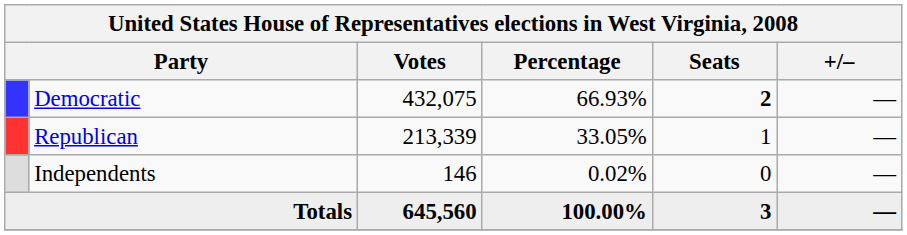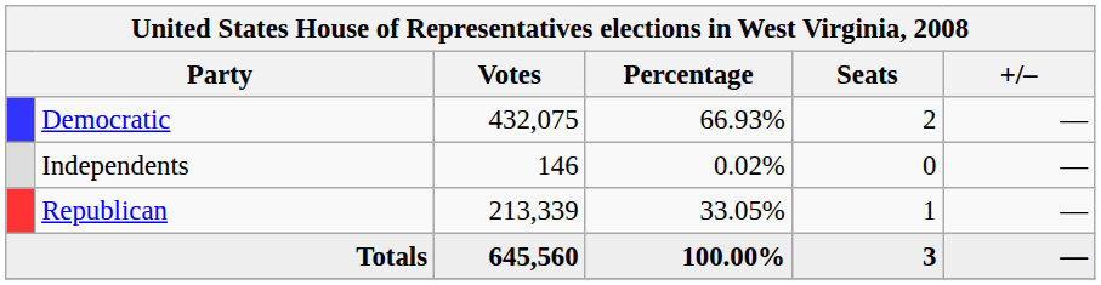Democratic | Seats: bold -> normal
rows swapped: Republican <-> Independents
